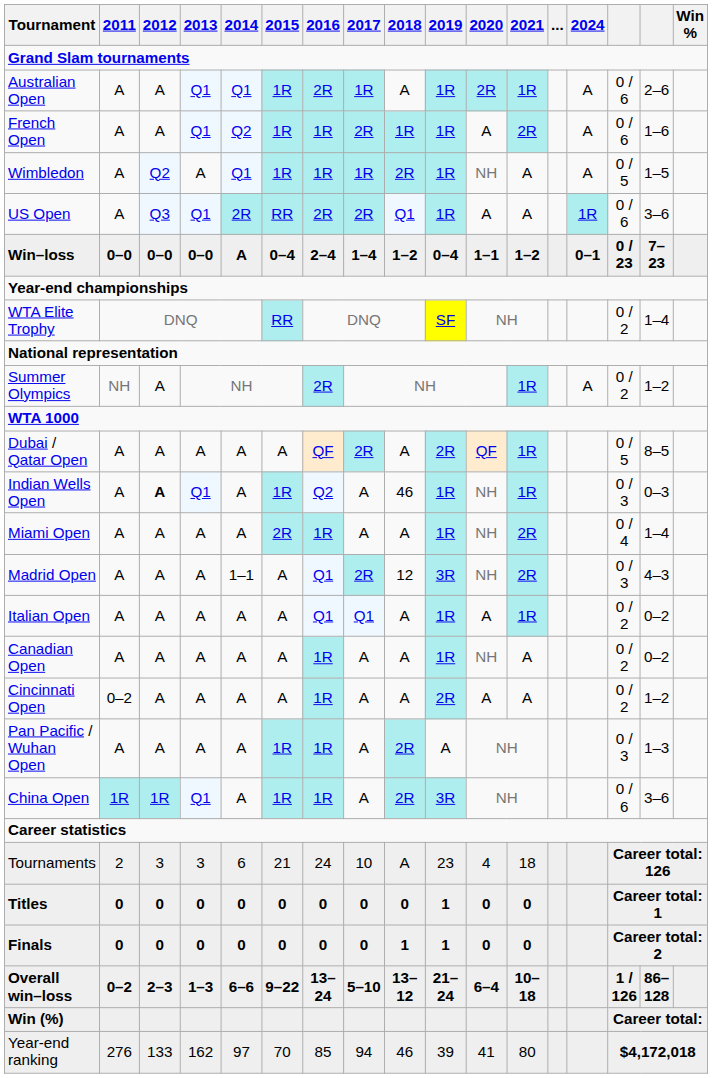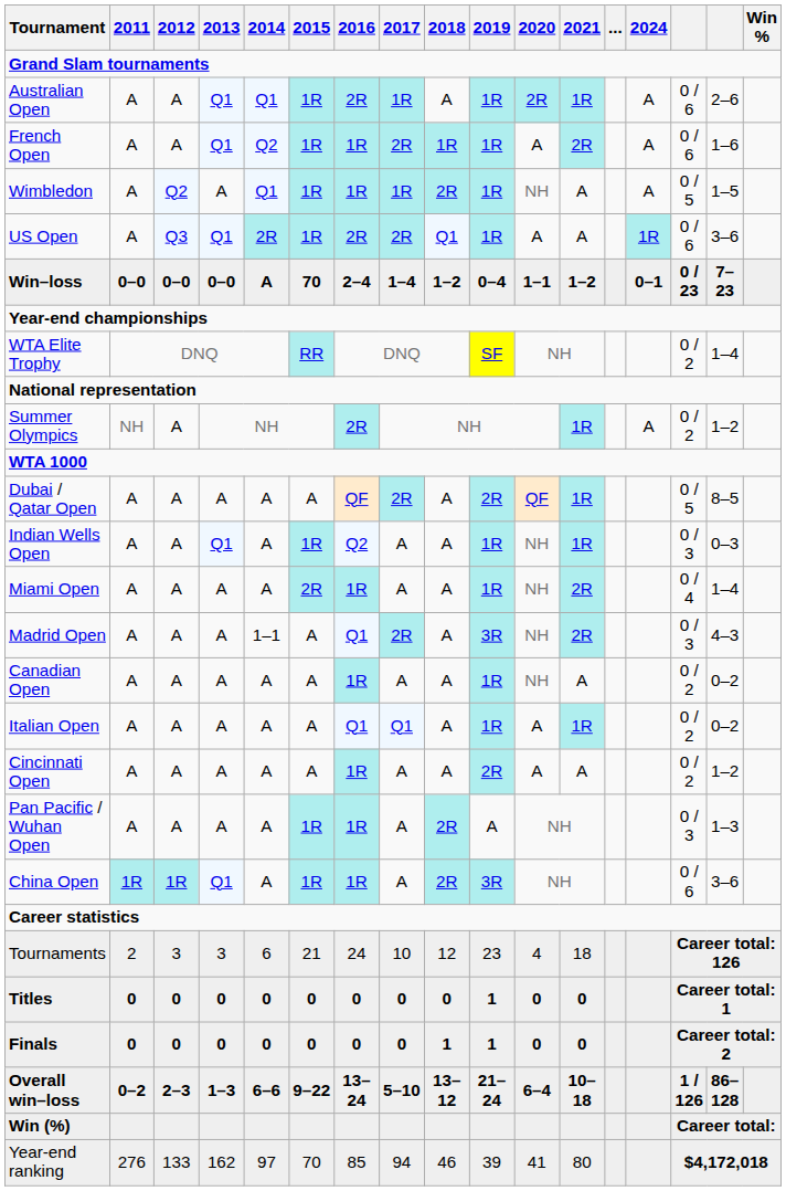US Open | 2015: RR -> 1R
Win–loss | 2015: 0–4 -> 70
Indian Wells Open | 2012: bold -> normal
Indian Wells Open | 2018: 46 -> A
Madrid Open | 2018: 12 -> A
rows swapped: Italian Open <-> Canadian Open
Cincinnati Open | 2011: 0–2 -> A
Tournaments | 2018: A -> 12
